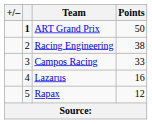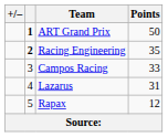Racing Engineering | column 2: normal -> bold
Racing Engineering | Points: 38 -> 35
Lazarus | Points: 16 -> 31
